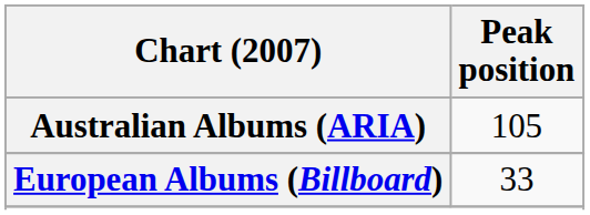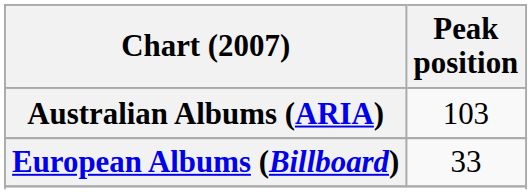Australian Albums (ARIA) | Peak position: 105 -> 103
